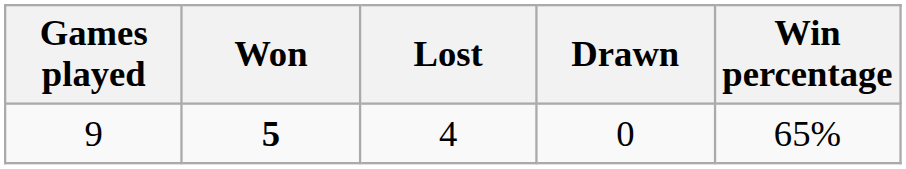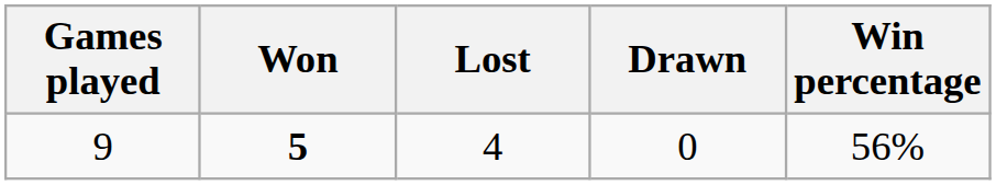9 | Win percentage: 65% -> 56%
